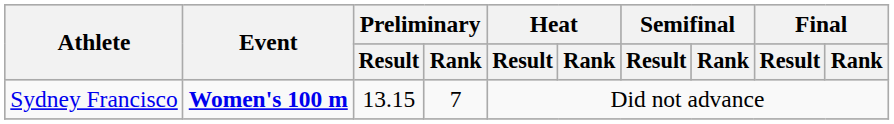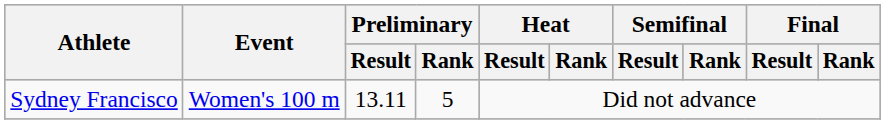Sydney Francisco | Event: bold -> normal
Sydney Francisco | Preliminary / Result: 13.15 -> 13.11
Sydney Francisco | Preliminary / Rank: 7 -> 5
